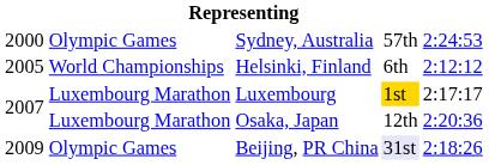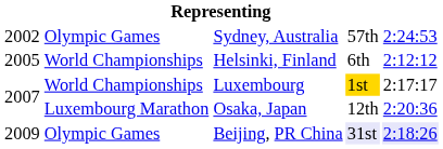Sydney, Australia | column 1: 2000 -> 2002
Luxembourg | column 2: Luxembourg Marathon -> World Championships
Beijing, PR China | column 5: no background -> lavender background
